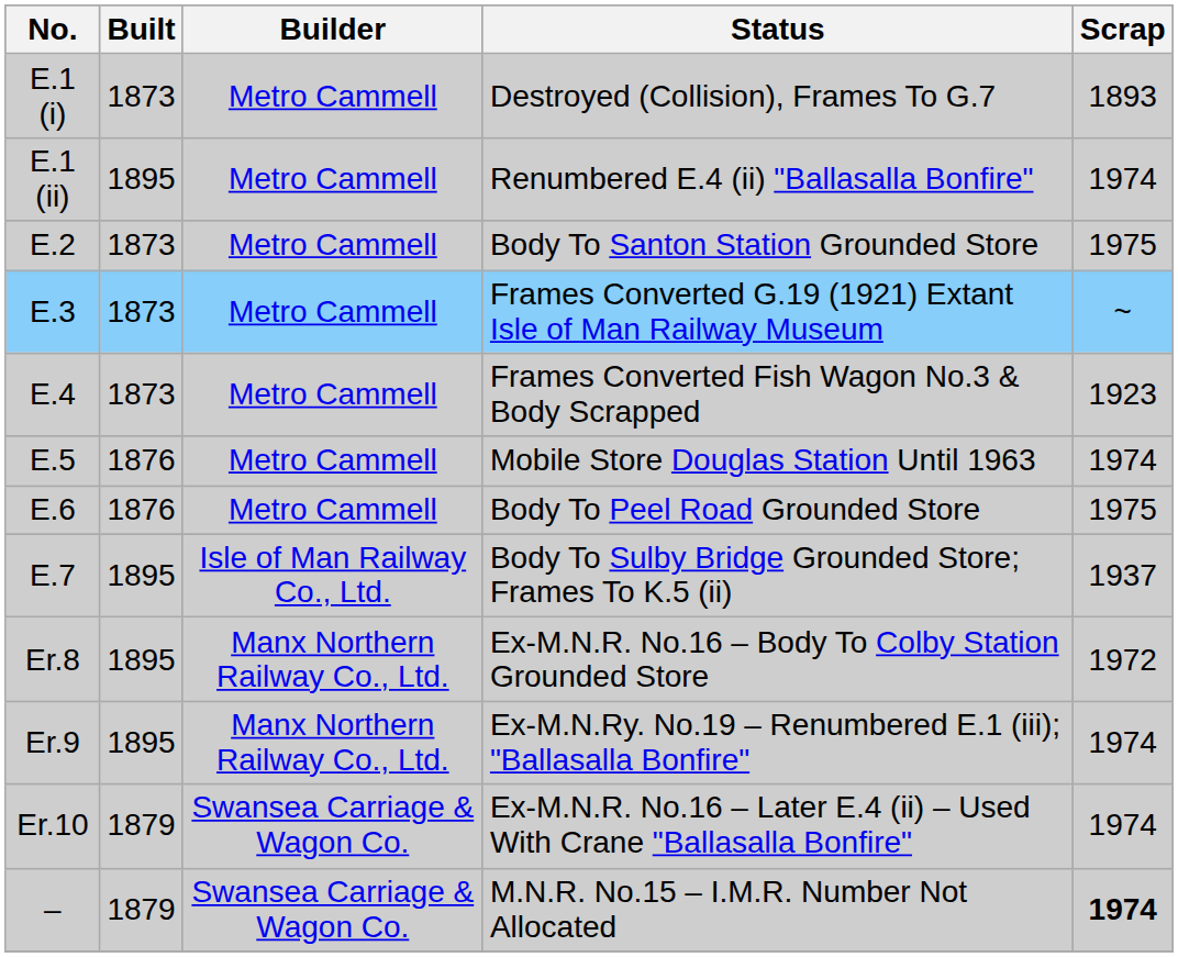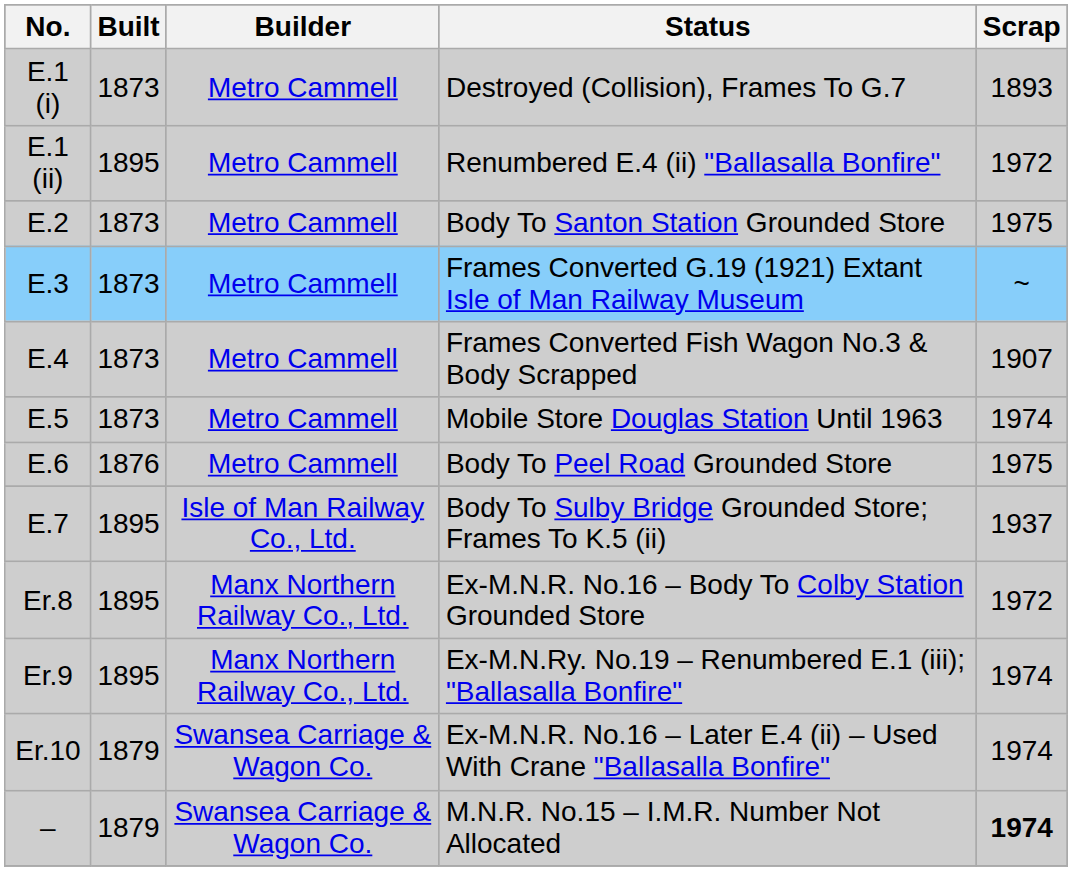Renumbered E.4 (ii) "Ballasalla Bonfire" | Scrap: 1974 -> 1972
Frames Converted Fish Wagon No.3 & Body Scrapped | Scrap: 1923 -> 1907
Mobile Store Douglas Station Until 1963 | Built: 1876 -> 1873
